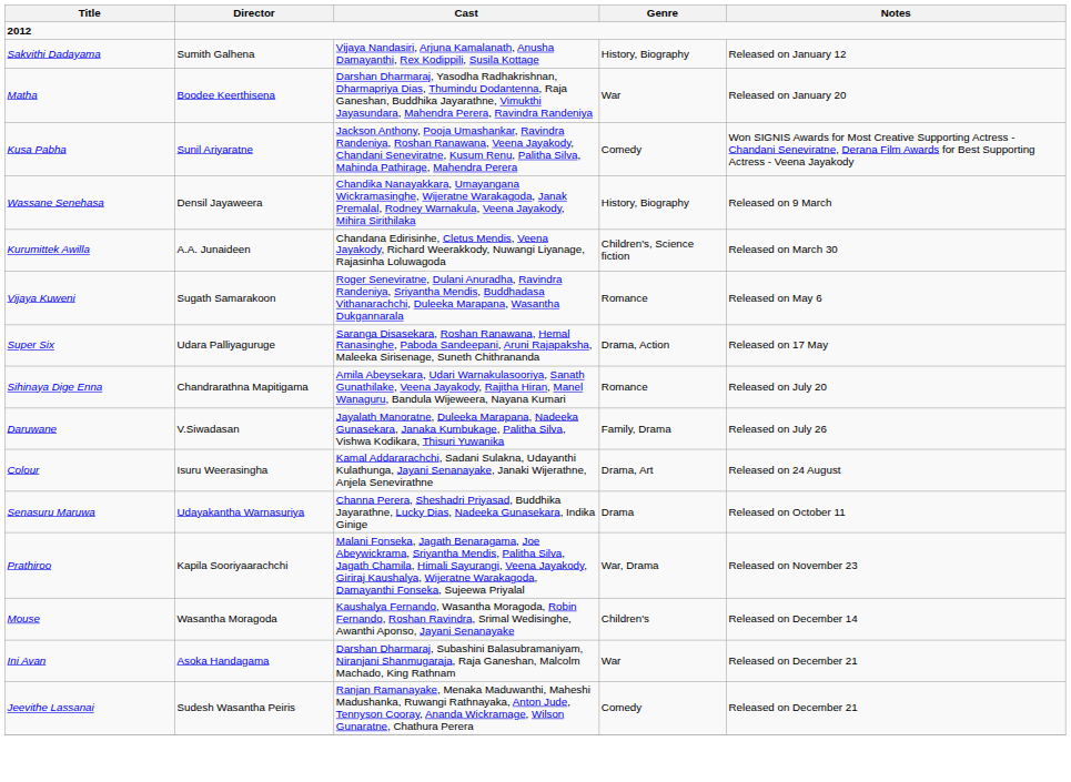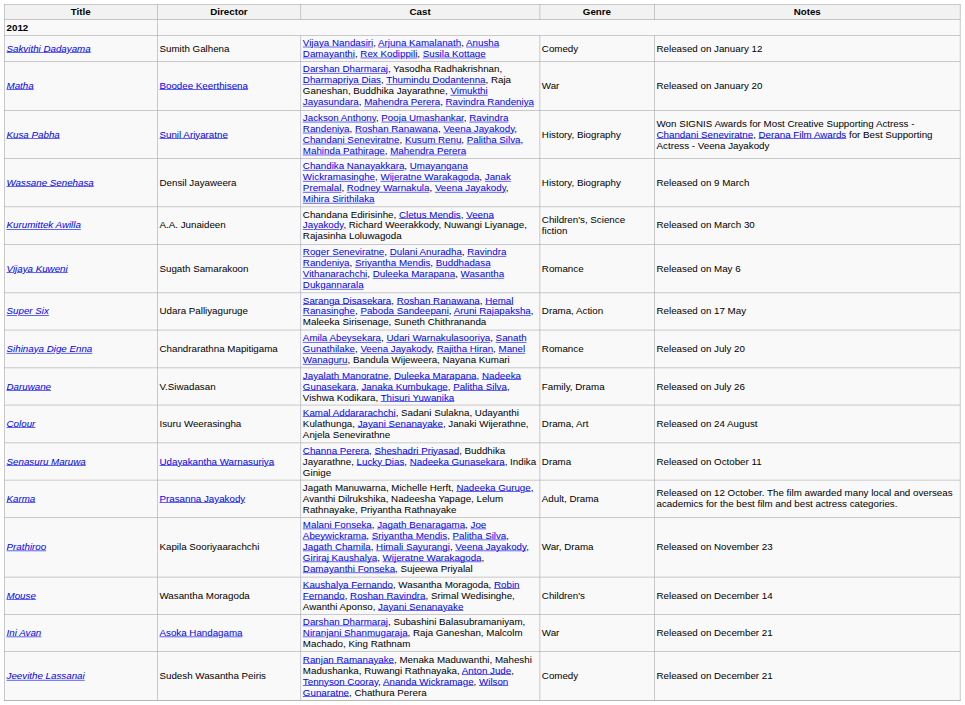Sakvithi Dadayama | Genre: History, Biography -> Comedy
Kusa Pabha | Genre: Comedy -> History, Biography
+ row: Karma | Prasanna Jayakody | Jagath Manuwarna, Michelle Herft, Nadeeka Guruge, Avanthi Dilrukshika, Nadeesha Yapage, Lelum Rathnayake, Priyantha Rathnayake | Adult, Drama | Released on 12 October. The film awarded many local and overseas academics for the best film and best actress categories.
